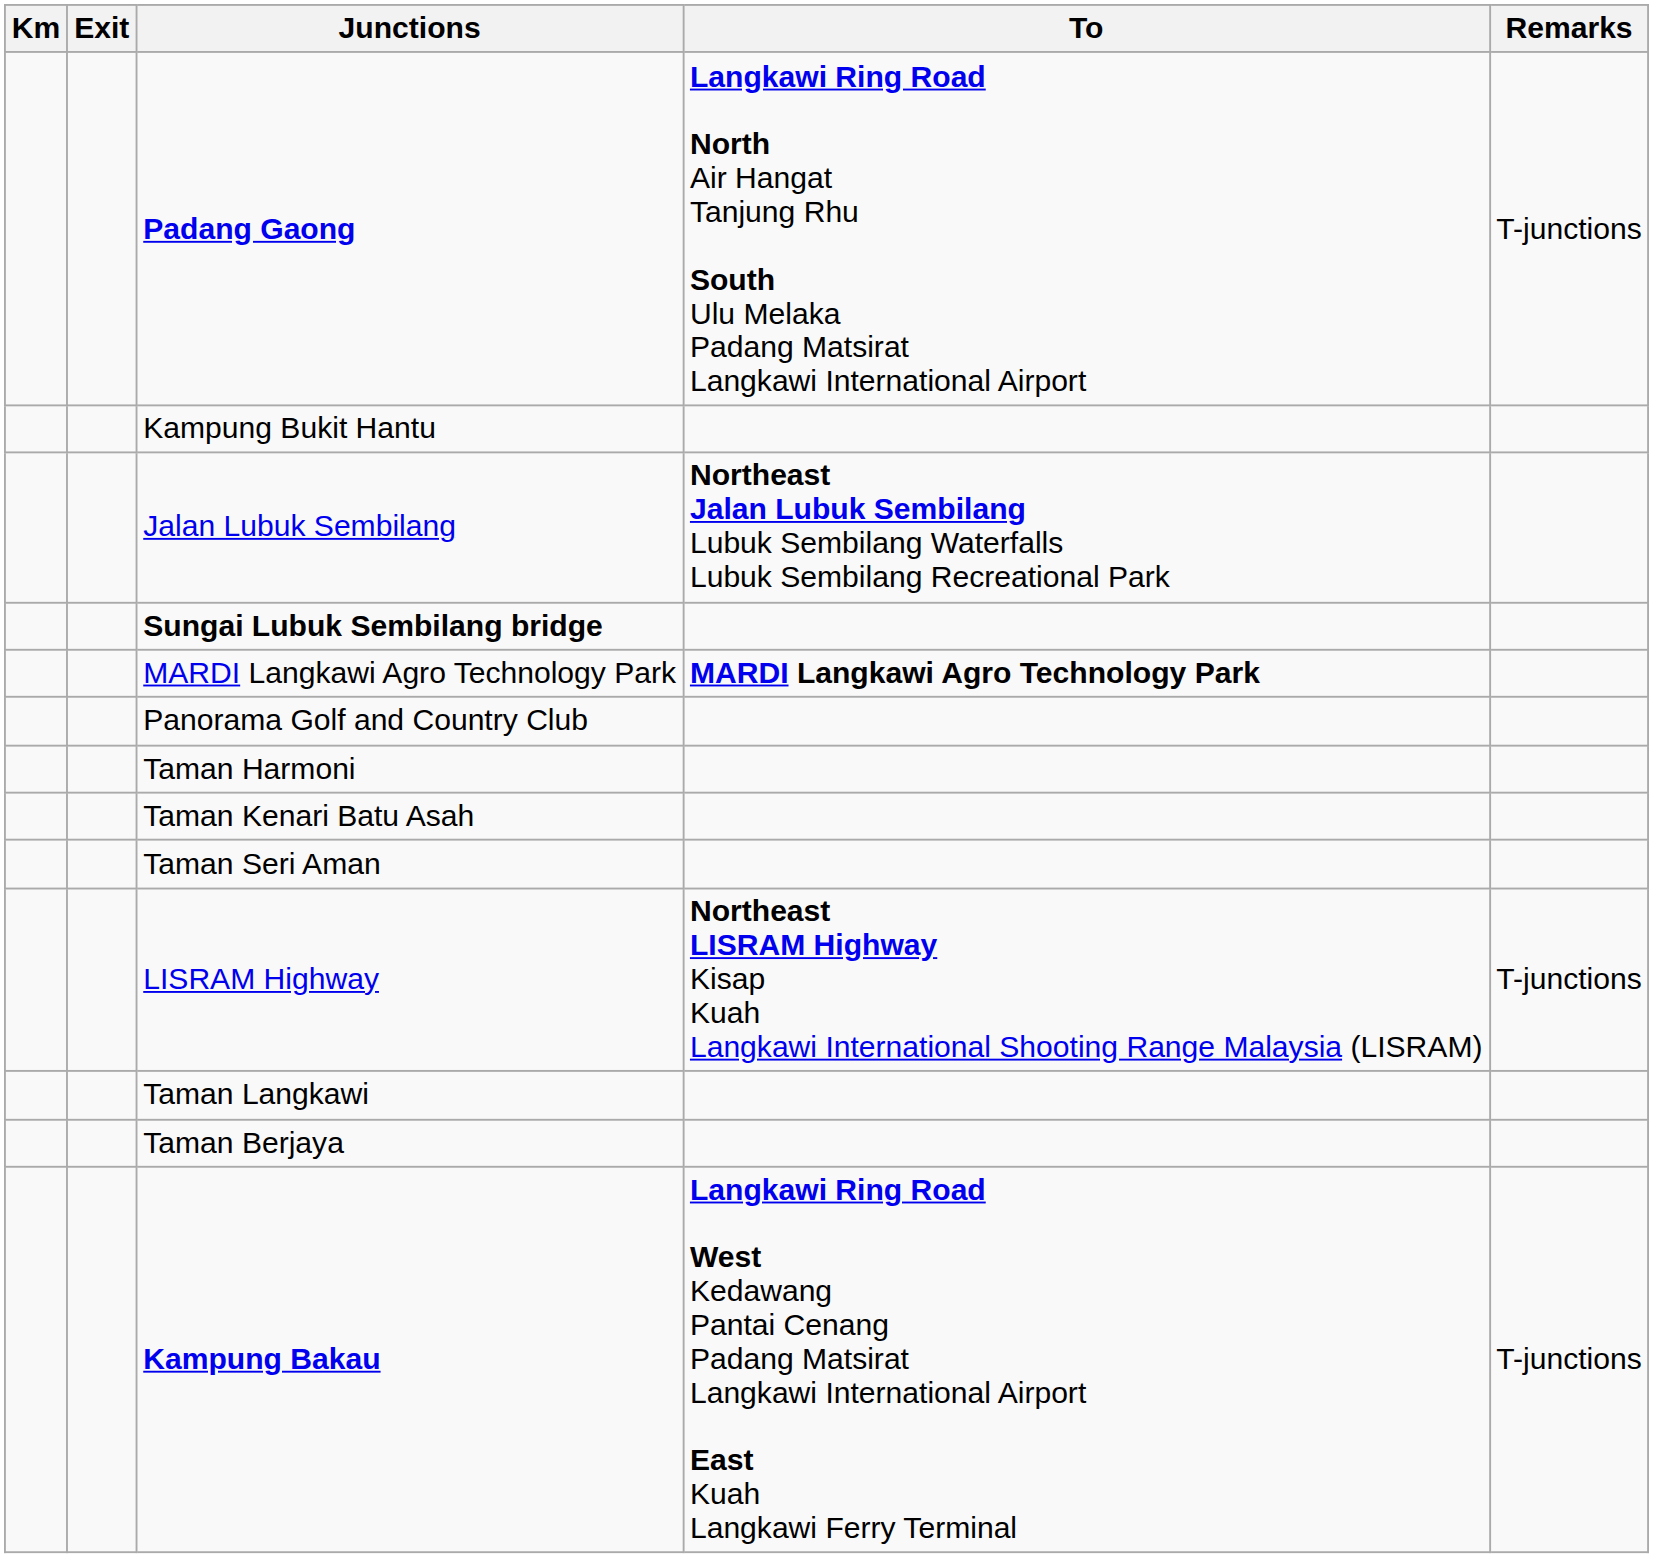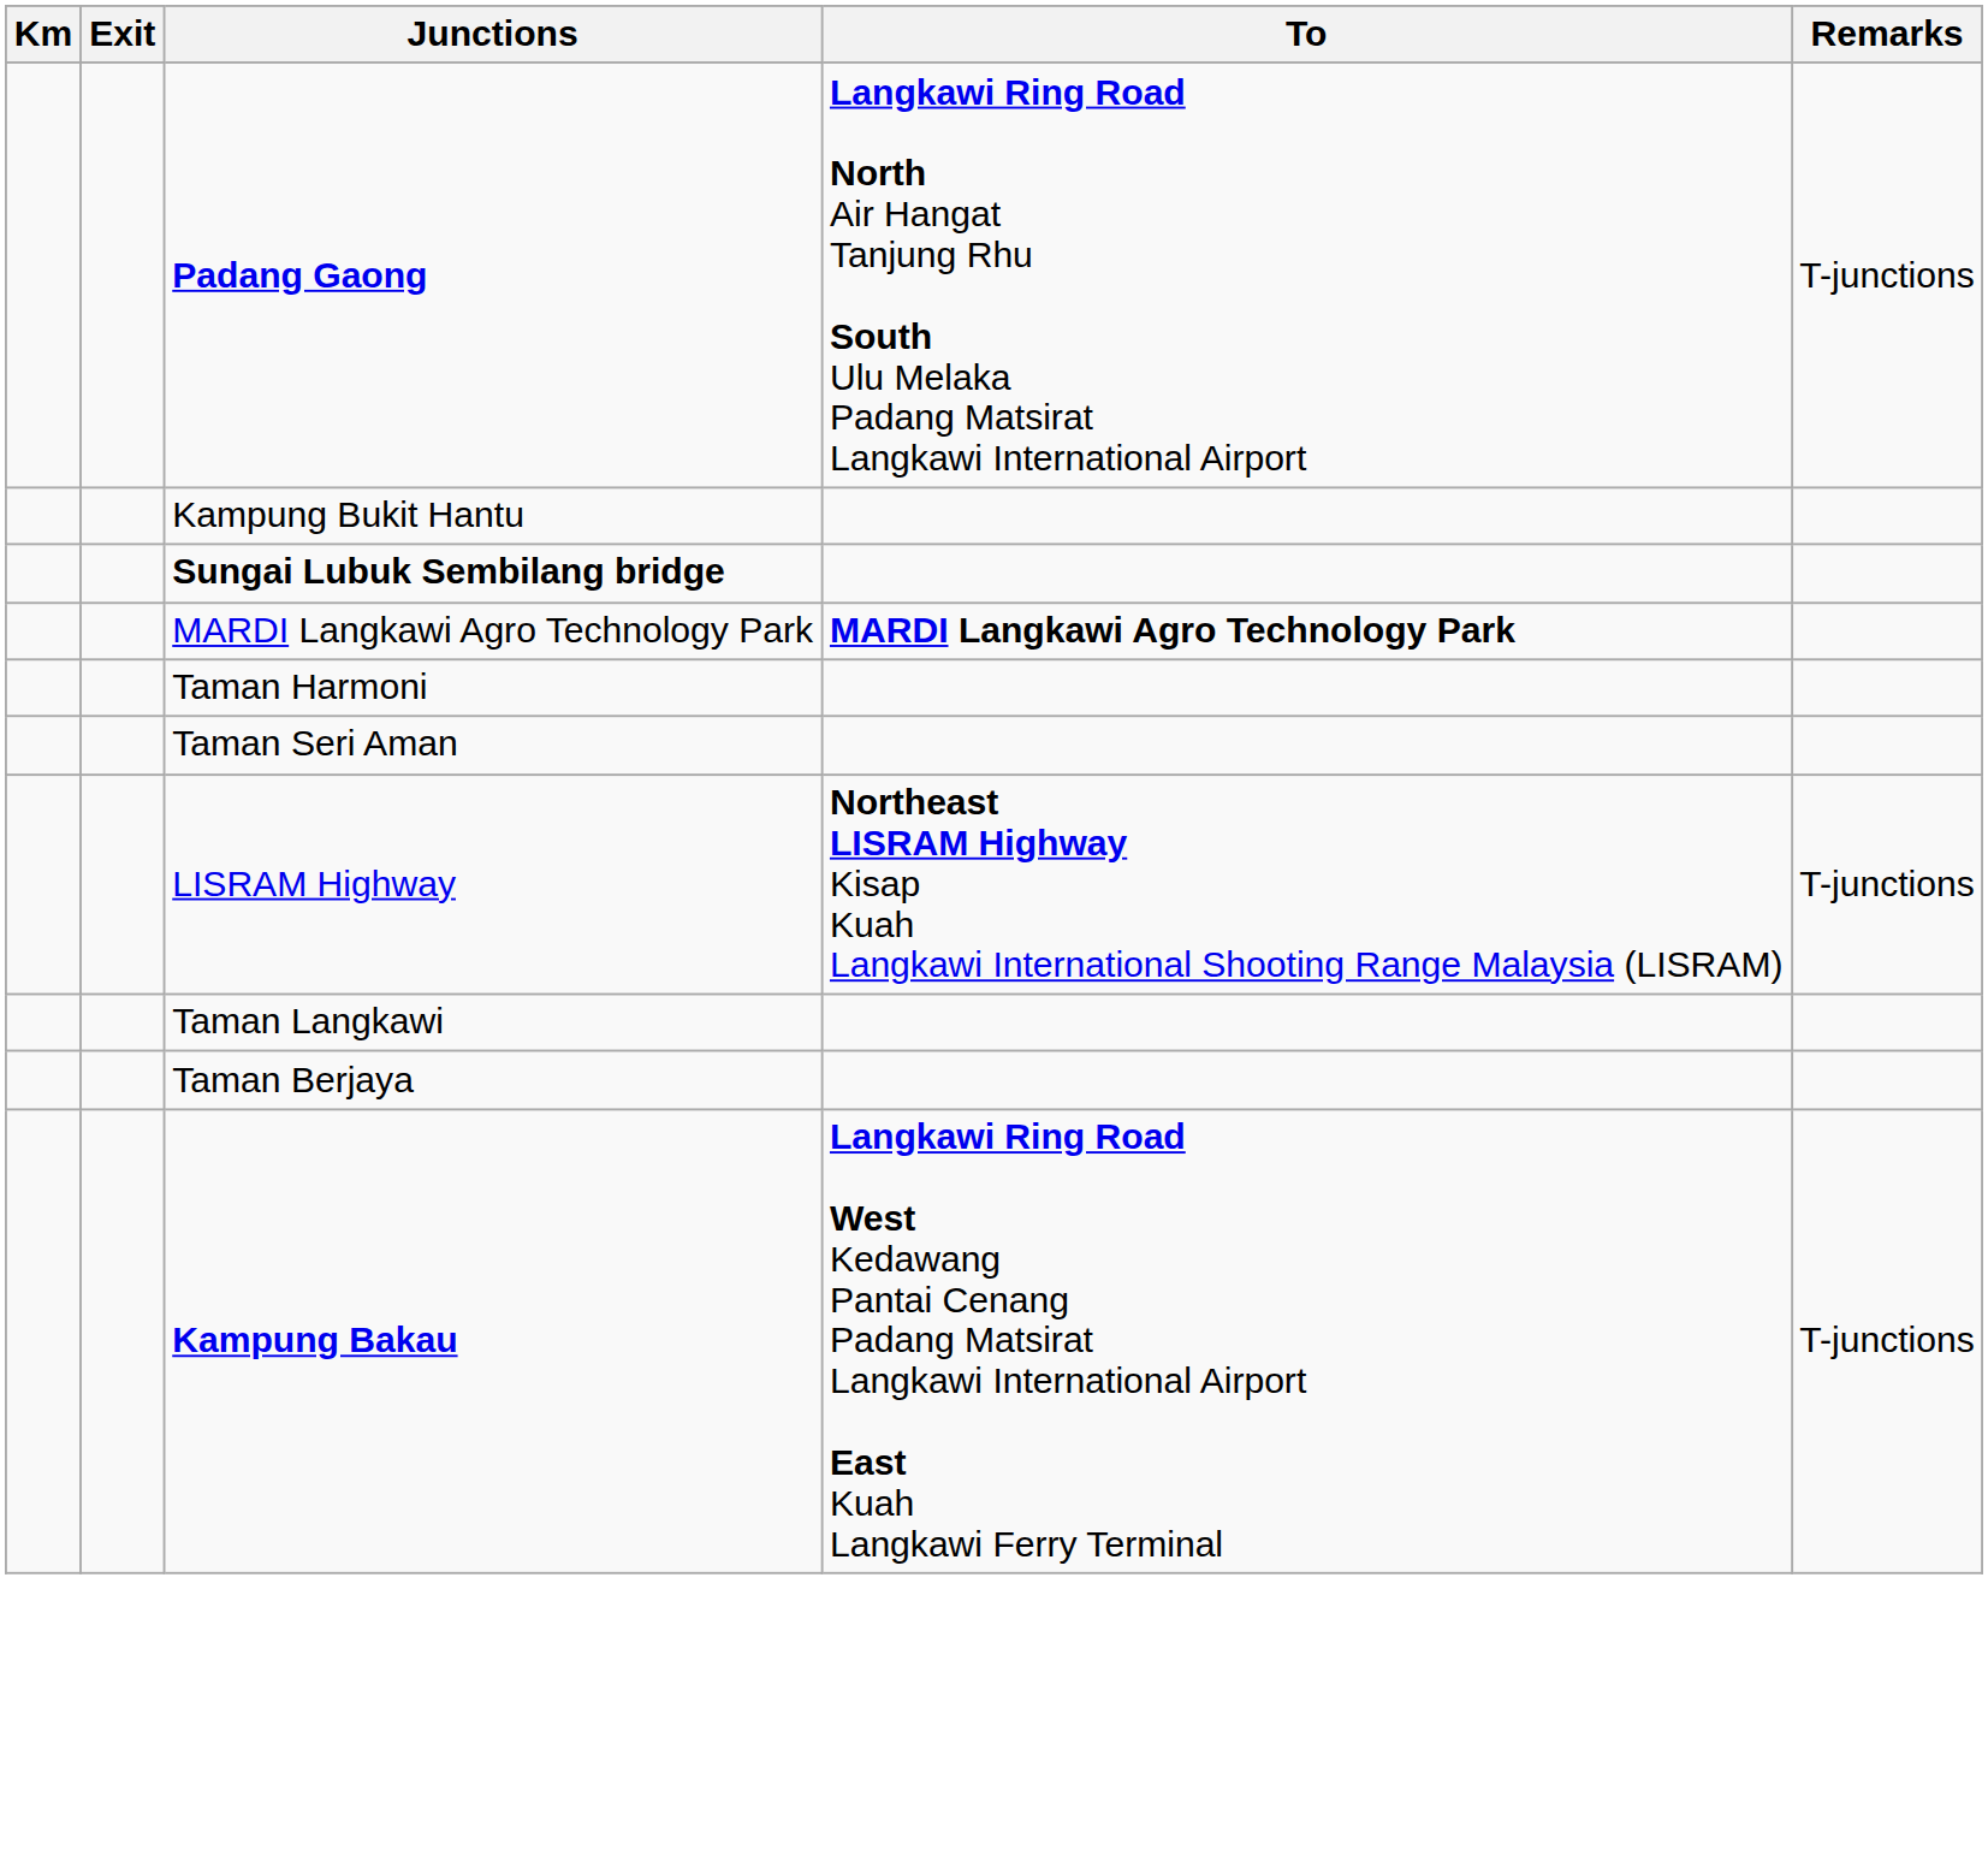- row: Jalan Lubuk Sembilang | Northeast Jalan Lubuk Sembilang Lubuk Sembilang Waterfalls Lubuk Sembilang Recreational Park
- row: Panorama Golf and Country Club
- row: Taman Kenari Batu Asah
